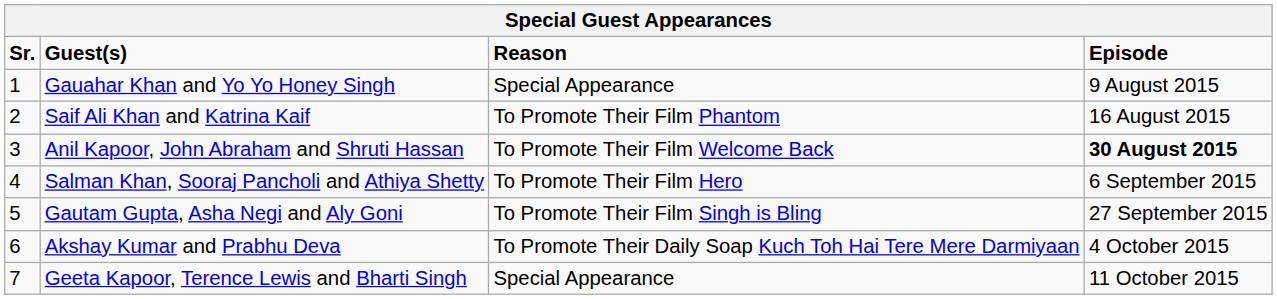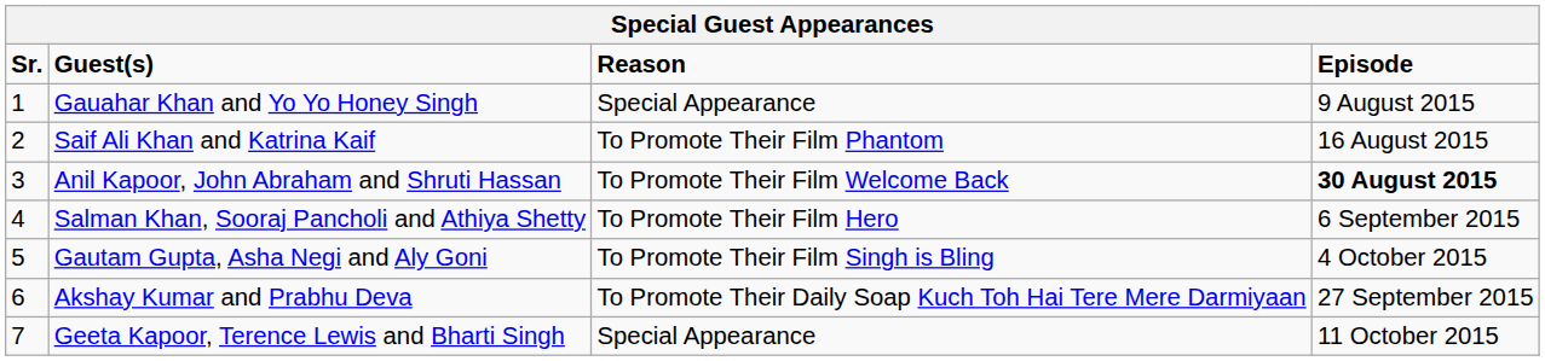Gautam Gupta, Asha Negi and Aly Goni | Episode: 27 September 2015 -> 4 October 2015
Akshay Kumar and Prabhu Deva | Episode: 4 October 2015 -> 27 September 2015
